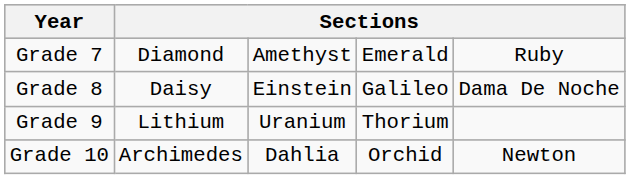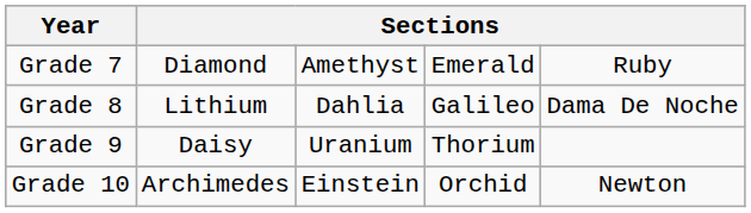Grade 8 | column 2: Daisy -> Lithium
Grade 8 | column 3: Einstein -> Dahlia
Grade 9 | column 2: Lithium -> Daisy
Grade 10 | column 3: Dahlia -> Einstein
